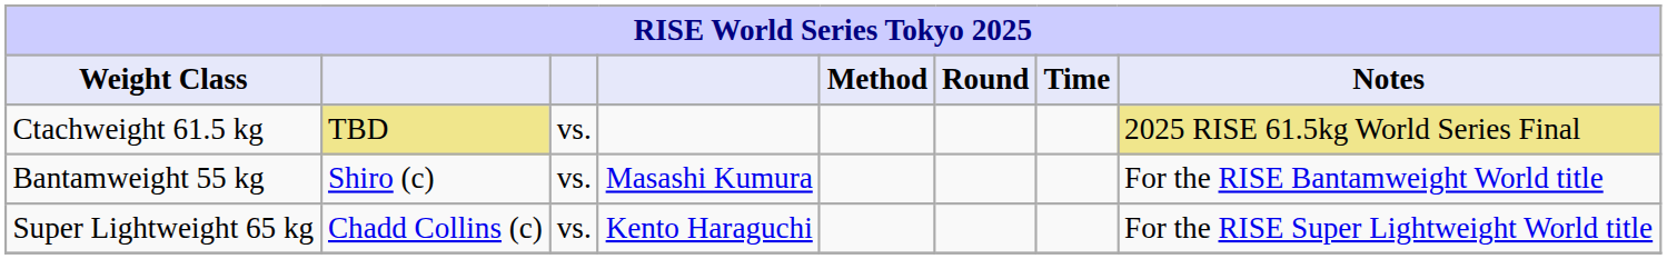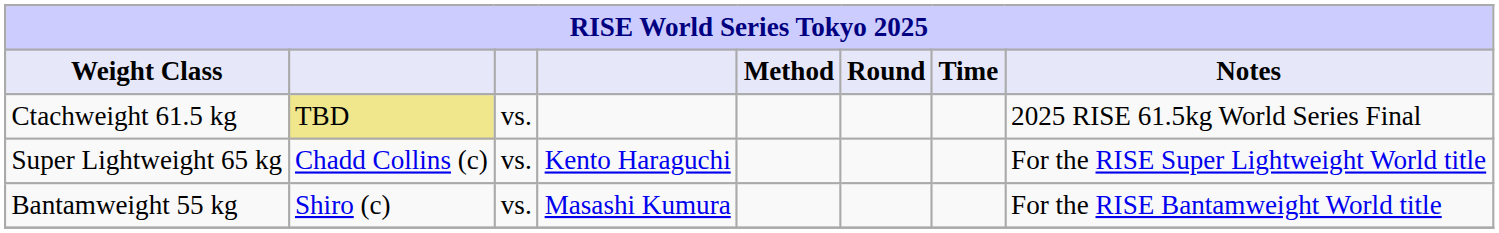Ctachweight 61.5 kg | Notes: khaki background -> no background
rows swapped: Super Lightweight 65 kg <-> Bantamweight 55 kg
